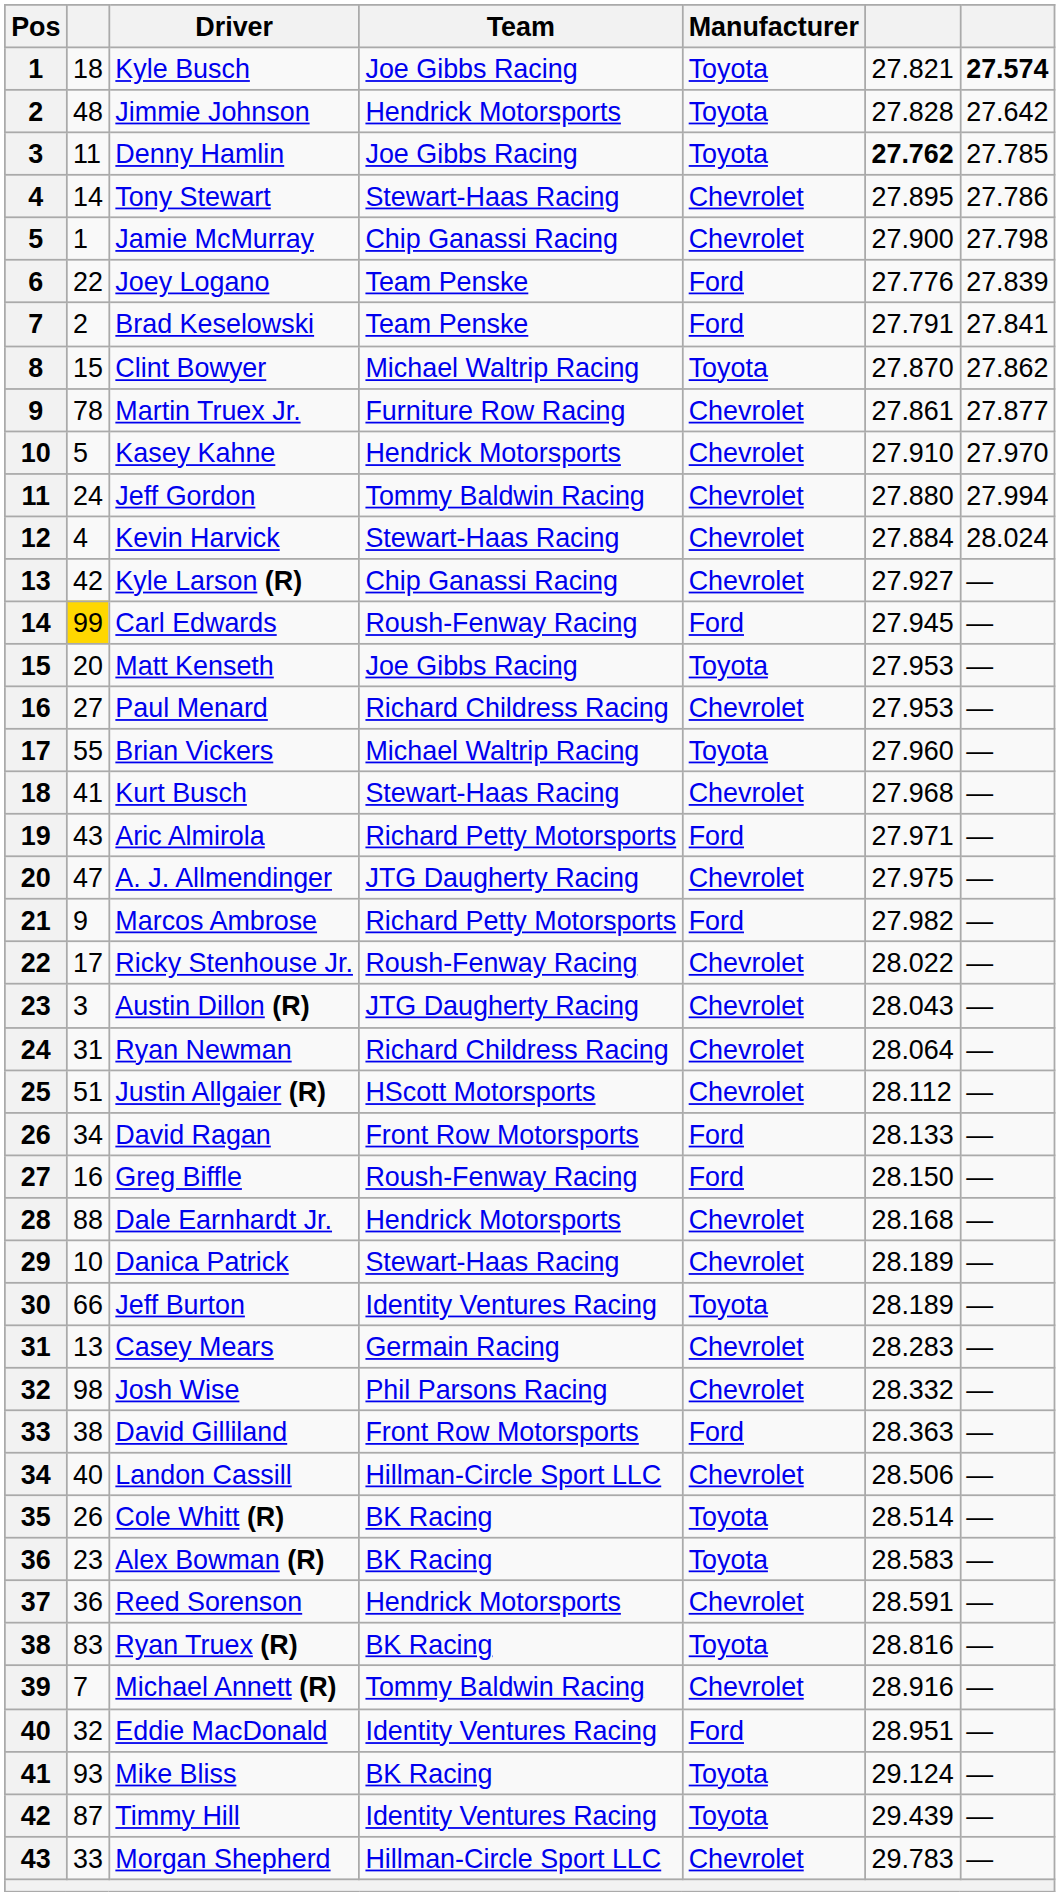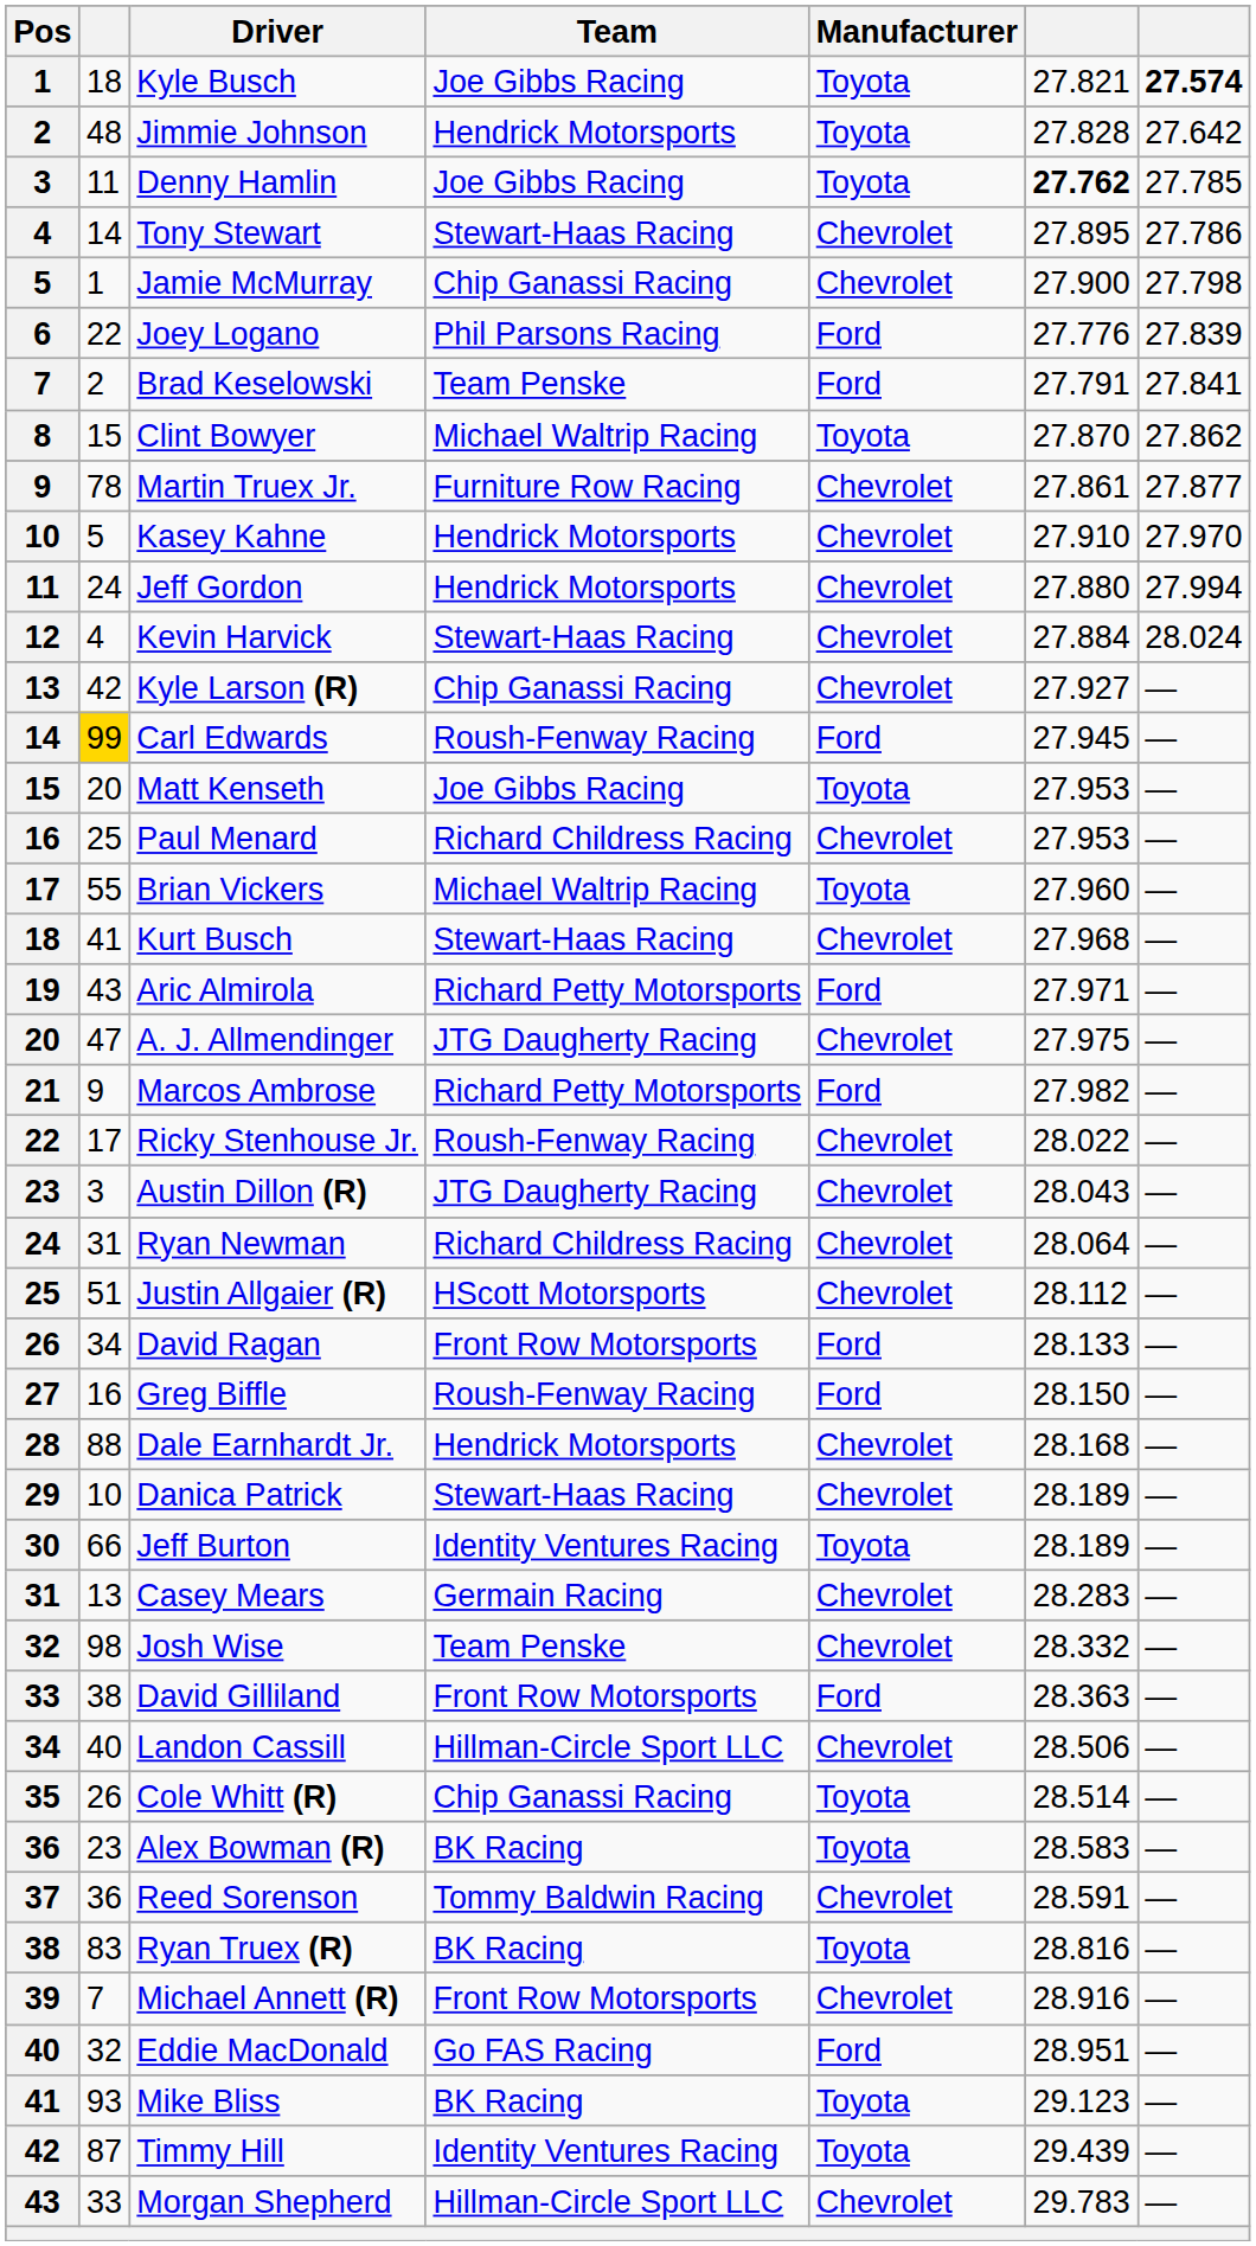Joey Logano | Team: Team Penske -> Phil Parsons Racing
Jeff Gordon | Team: Tommy Baldwin Racing -> Hendrick Motorsports
Paul Menard | column 2: 27 -> 25
Josh Wise | Team: Phil Parsons Racing -> Team Penske
Cole Whitt (R) | Team: BK Racing -> Chip Ganassi Racing
Reed Sorenson | Team: Hendrick Motorsports -> Tommy Baldwin Racing
Michael Annett (R) | Team: Tommy Baldwin Racing -> Front Row Motorsports
Eddie MacDonald | Team: Identity Ventures Racing -> Go FAS Racing
Mike Bliss | column 6: 29.124 -> 29.123
